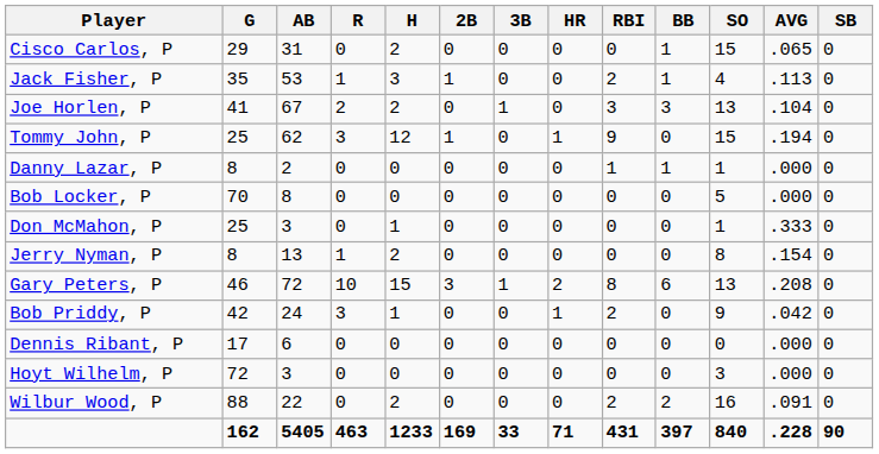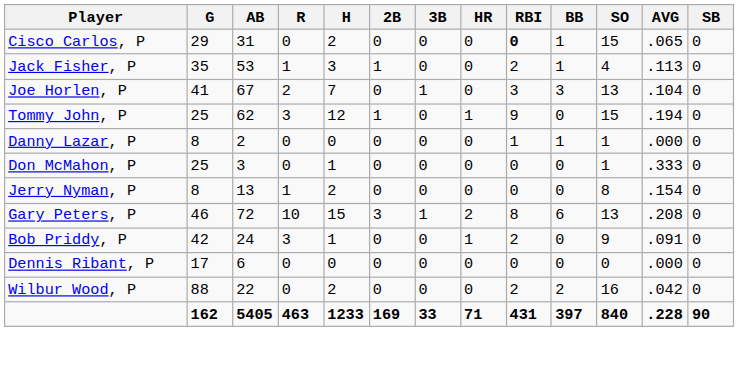Cisco Carlos, P | RBI: normal -> bold
Joe Horlen, P | H: 2 -> 7
- row: Bob Locker, P | 70 | 8 | 0 | 0 | 0 | 0 | 0 | 0 | 0 | 5 | .000 | 0
Bob Priddy, P | AVG: .042 -> .091
- row: Hoyt Wilhelm, P | 72 | 3 | 0 | 0 | 0 | 0 | 0 | 0 | 0 | 3 | .000 | 0
Wilbur Wood, P | AVG: .091 -> .042
